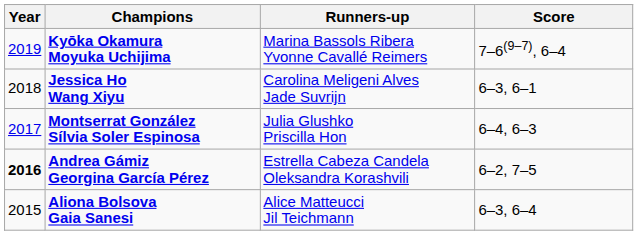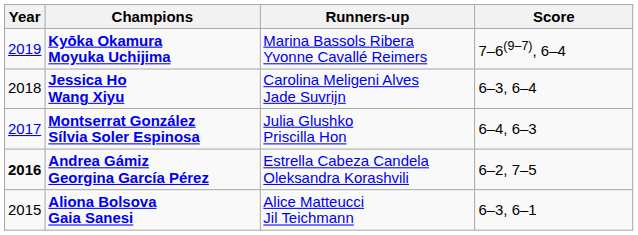Jessica Ho Wang Xiyu | Score: 6–3, 6–1 -> 6–3, 6–4
Aliona Bolsova Gaia Sanesi | Score: 6–3, 6–4 -> 6–3, 6–1
